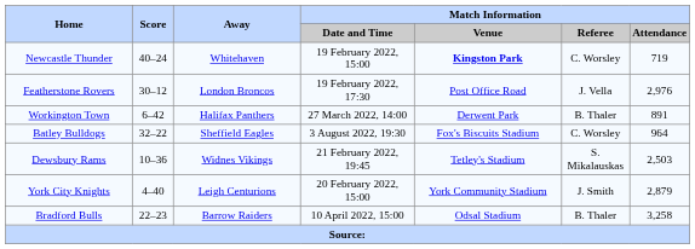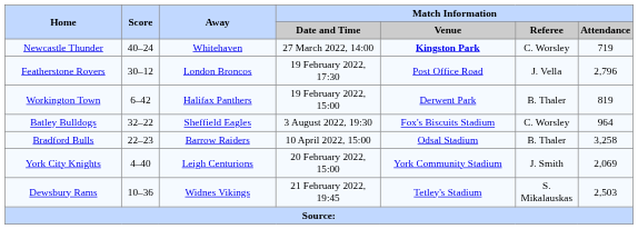Newcastle Thunder | Match Information / Date and Time: 19 February 2022, 15:00 -> 27 March 2022, 14:00
Featherstone Rovers | Match Information / Attendance: 2,976 -> 2,796
Workington Town | Match Information / Date and Time: 27 March 2022, 14:00 -> 19 February 2022, 15:00
Workington Town | Match Information / Attendance: 891 -> 819
rows swapped: Bradford Bulls <-> Dewsbury Rams
York City Knights | Match Information / Attendance: 2,879 -> 2,069
